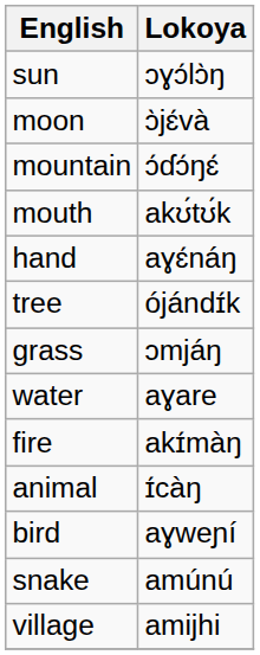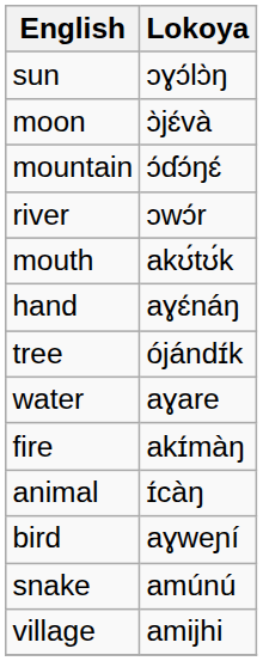+ row: river | ɔwɔ́r
- row: grass | ɔmjáŋ
